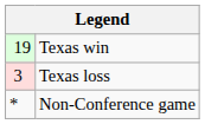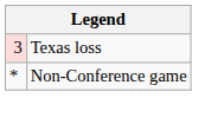- row: 19 | Texas win
